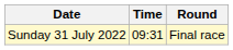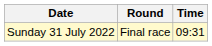columns swapped: Time <-> Round
